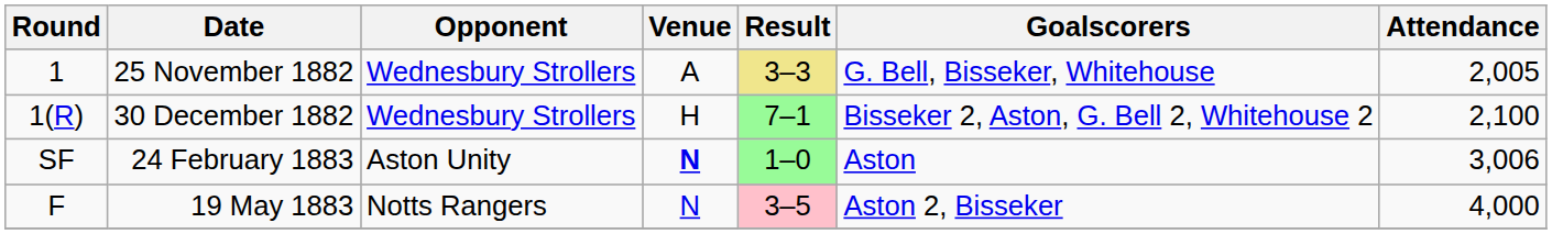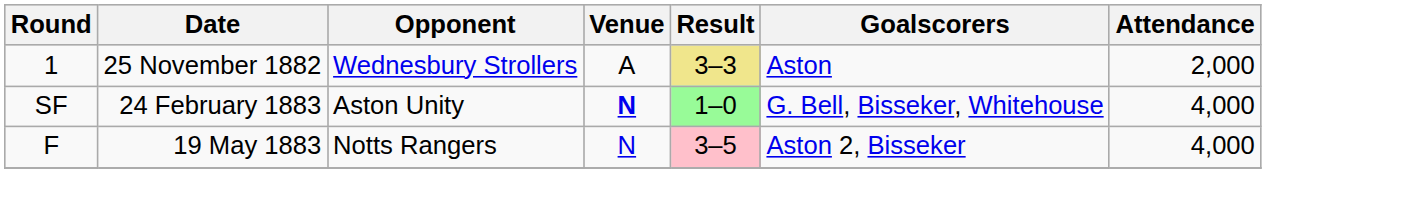25 November 1882 | Goalscorers: G. Bell, Bisseker, Whitehouse -> Aston
25 November 1882 | Attendance: 2,005 -> 2,000
- row: 1(R) | 30 December 1882 | Wednesbury Strollers | H | 7–1 | Bisseker 2, Aston, G. Bell 2, Whitehouse 2 | 2,100
24 February 1883 | Goalscorers: Aston -> G. Bell, Bisseker, Whitehouse
24 February 1883 | Attendance: 3,006 -> 4,000
